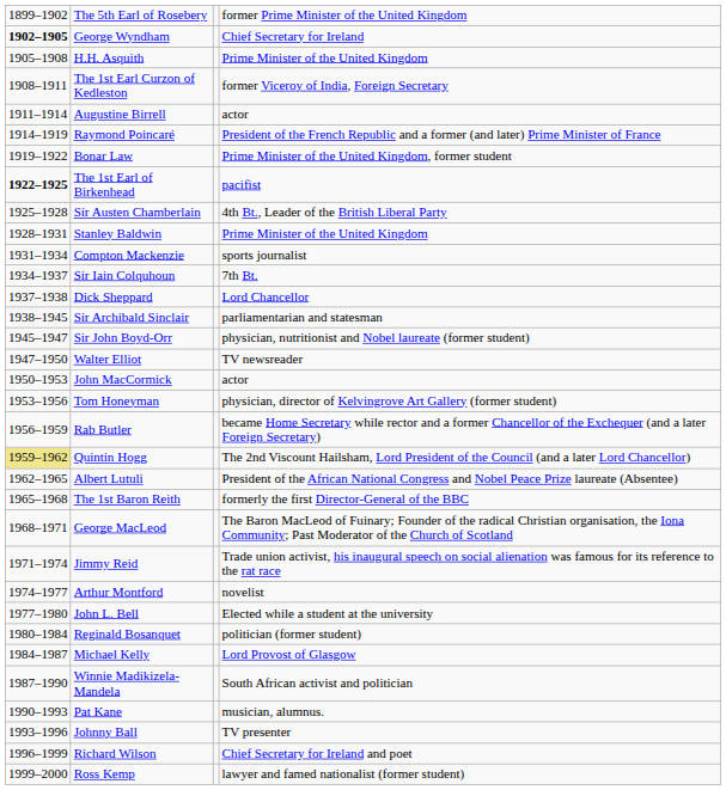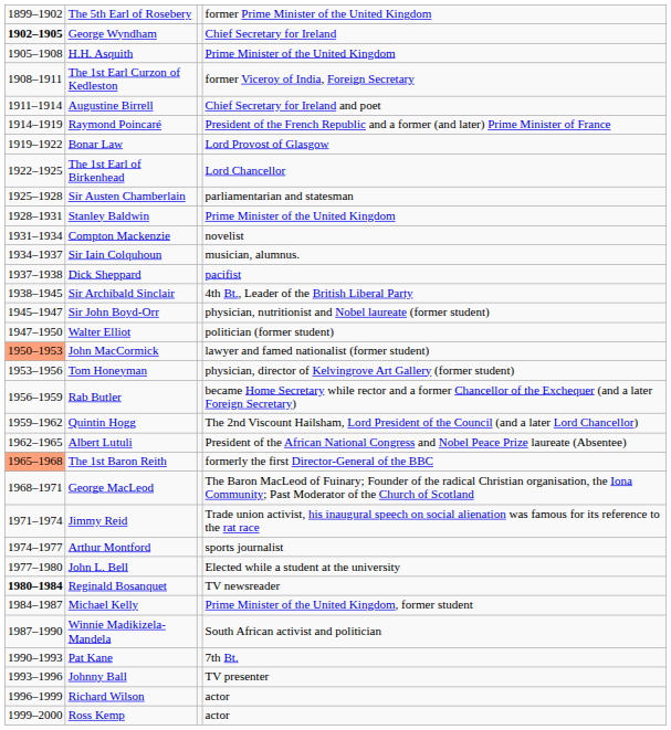Augustine Birrell | column 4: actor -> Chief Secretary for Ireland and poet
Bonar Law | column 4: Prime Minister of the United Kingdom, former student -> Lord Provost of Glasgow
The 1st Earl of Birkenhead | column 1: bold -> normal
The 1st Earl of Birkenhead | column 4: pacifist -> Lord Chancellor
Sir Austen Chamberlain | column 4: 4th Bt., Leader of the British Liberal Party -> parliamentarian and statesman
Compton Mackenzie | column 4: sports journalist -> novelist
Sir Iain Colquhoun | column 4: 7th Bt. -> musician, alumnus.
Dick Sheppard | column 4: Lord Chancellor -> pacifist
Sir Archibald Sinclair | column 4: parliamentarian and statesman -> 4th Bt., Leader of the British Liberal Party
Walter Elliot | column 4: TV newsreader -> politician (former student)
John MacCormick | column 1: no background -> lightsalmon background
John MacCormick | column 4: actor -> lawyer and famed nationalist (former student)
Quintin Hogg | column 1: khaki background -> no background
The 1st Baron Reith | column 1: no background -> lightsalmon background
Arthur Montford | column 4: novelist -> sports journalist
Reginald Bosanquet | column 1: normal -> bold
Reginald Bosanquet | column 4: politician (former student) -> TV newsreader
Michael Kelly | column 4: Lord Provost of Glasgow -> Prime Minister of the United Kingdom, former student
Pat Kane | column 4: musician, alumnus. -> 7th Bt.
Richard Wilson | column 4: Chief Secretary for Ireland and poet -> actor
Ross Kemp | column 4: lawyer and famed nationalist (former student) -> actor
